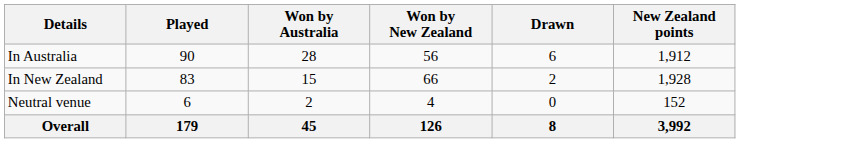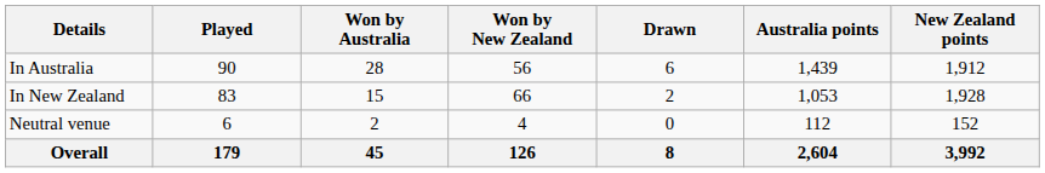+ column: Australia points | 1,439 | 1,053 | 112 | 2,604
